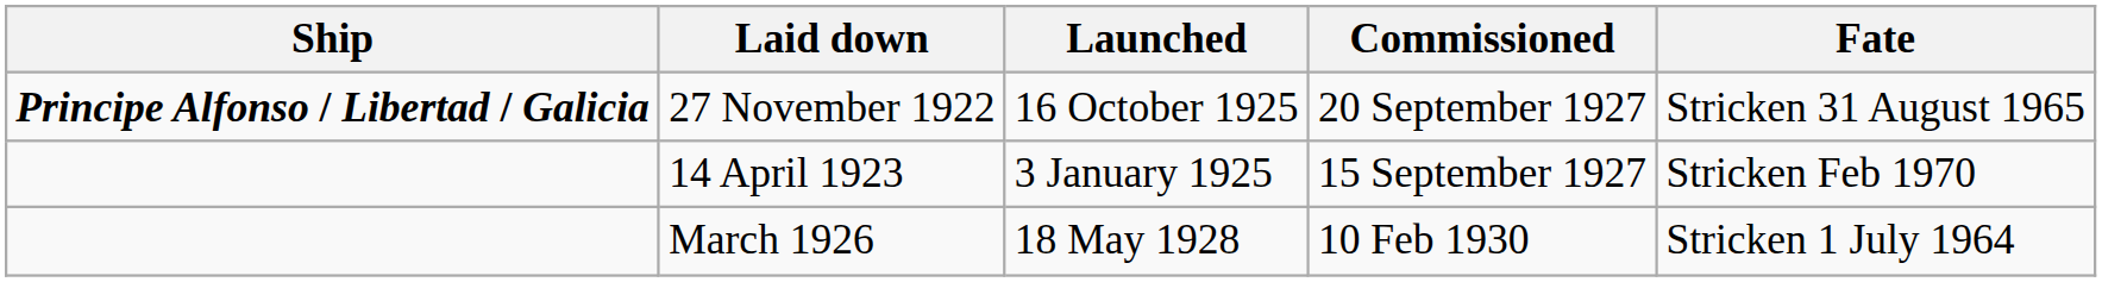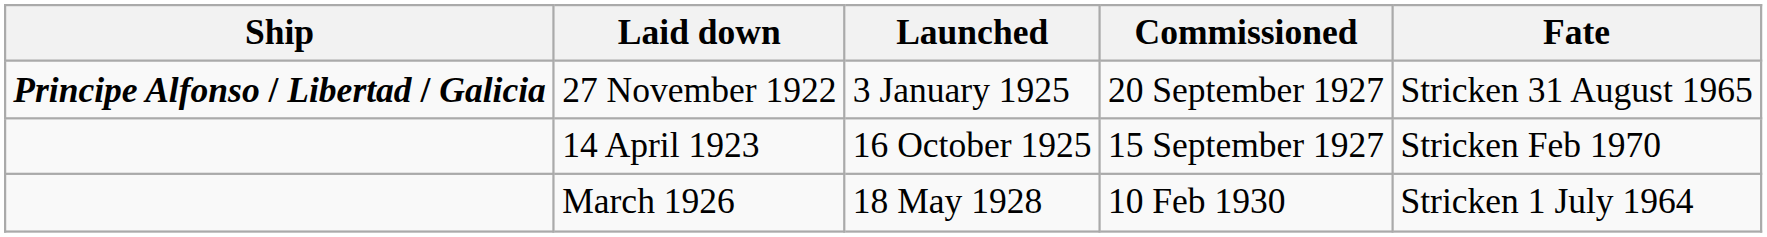27 November 1922 | Launched: 16 October 1925 -> 3 January 1925
14 April 1923 | Launched: 3 January 1925 -> 16 October 1925
